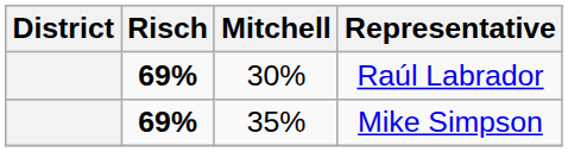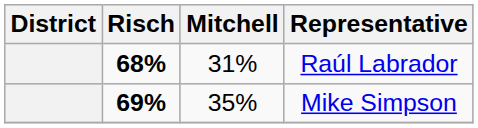Raúl Labrador | Risch: 69% -> 68%
Raúl Labrador | Mitchell: 30% -> 31%
